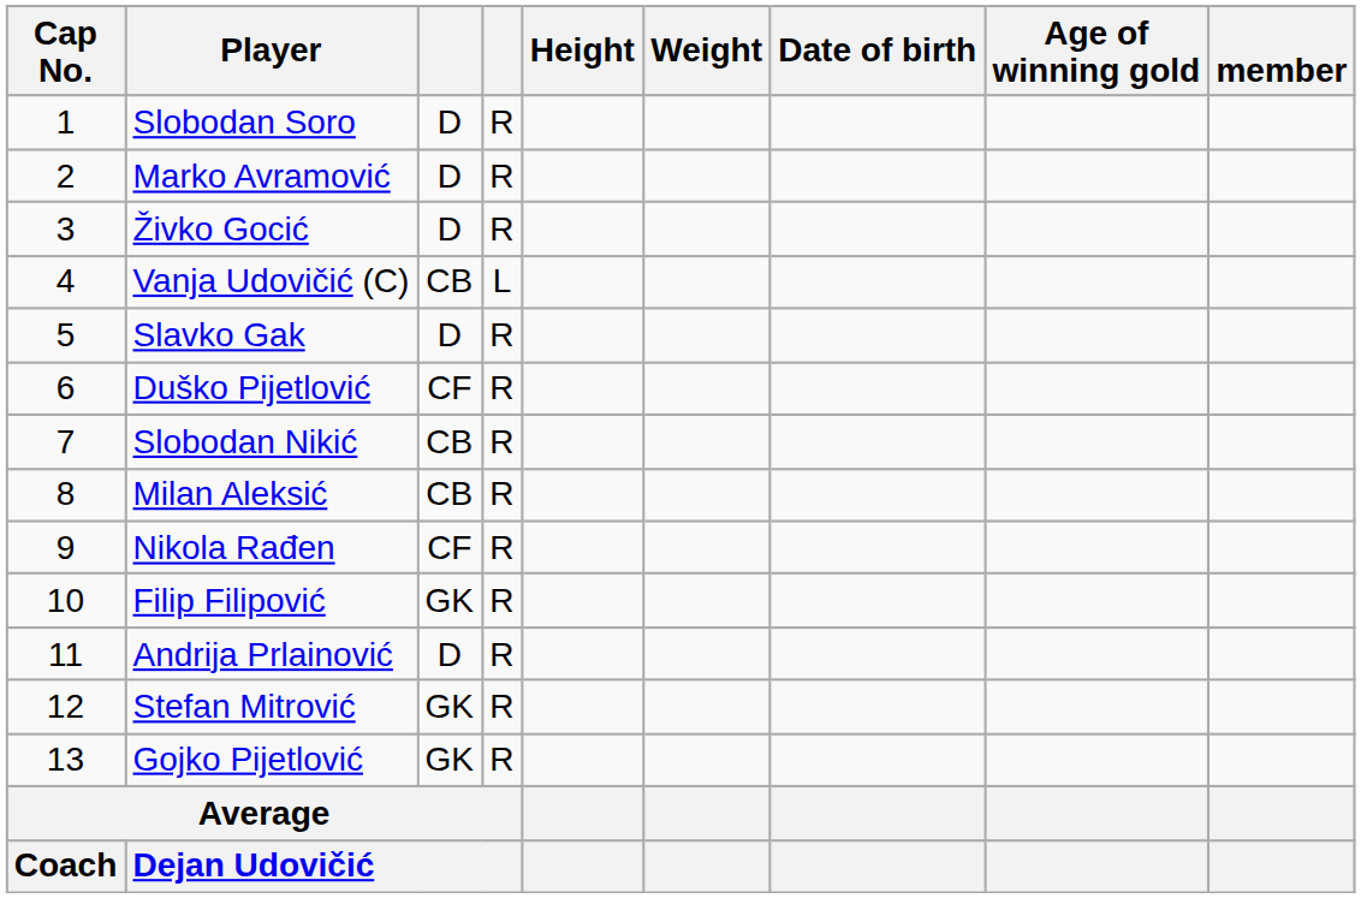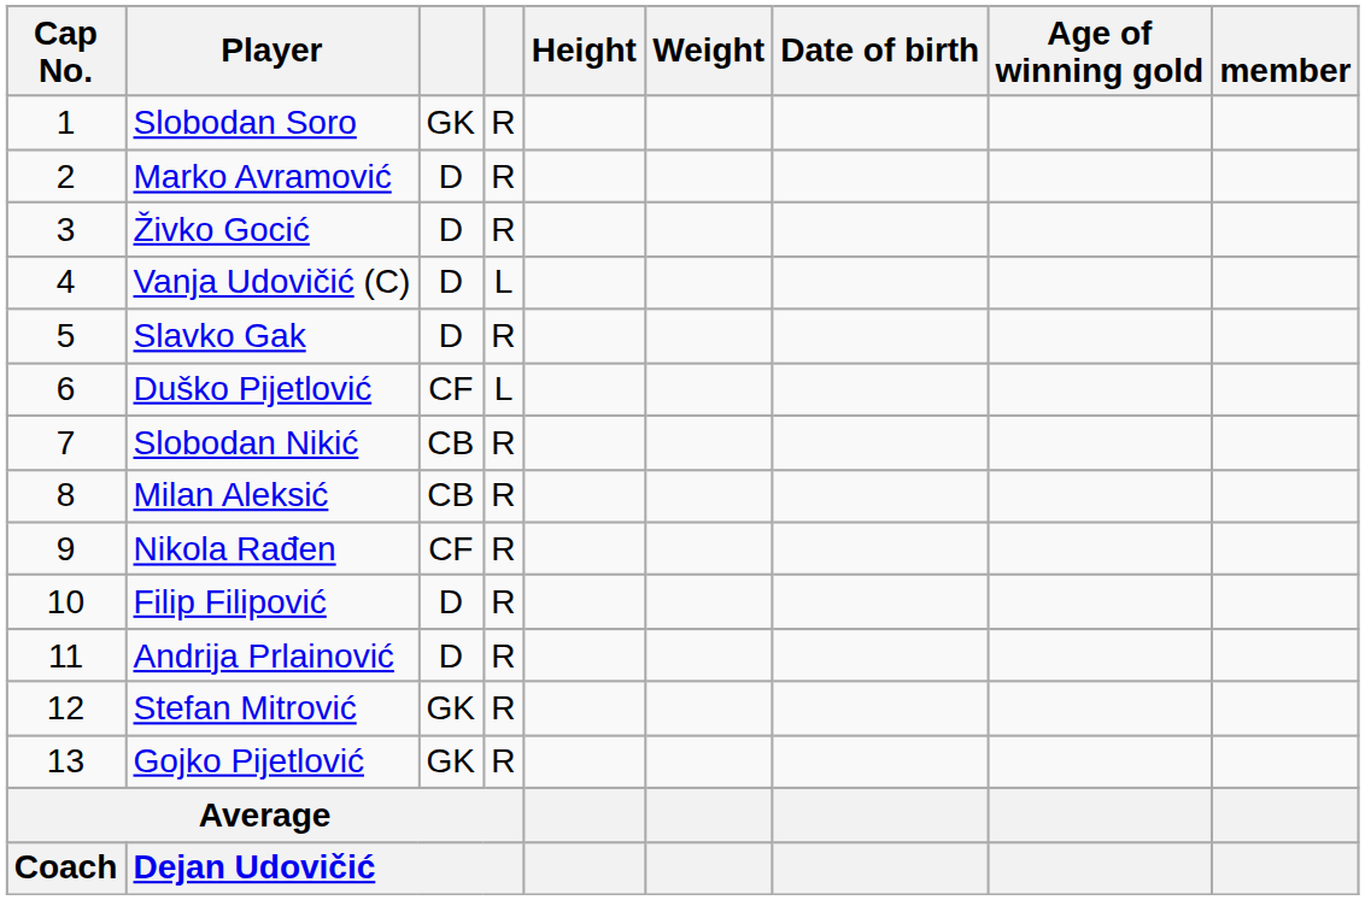Slobodan Soro | column 3: D -> GK
Vanja Udovičić (C) | column 3: CB -> D
Duško Pijetlović | column 4: R -> L
Filip Filipović | column 3: GK -> D
